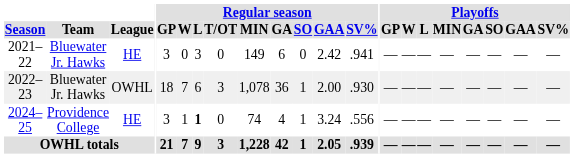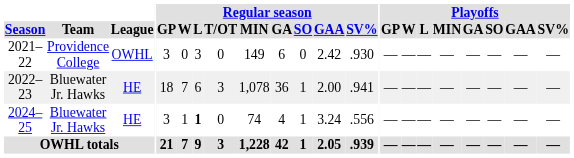2021–22 | Team: Bluewater Jr. Hawks -> Providence College
2021–22 | League: HE -> OWHL
2021–22 | Regular season / SV%: .941 -> .930
2022–23 | League: OWHL -> HE
2022–23 | Regular season / SV%: .930 -> .941
2024–25 | Team: Providence College -> Bluewater Jr. Hawks
